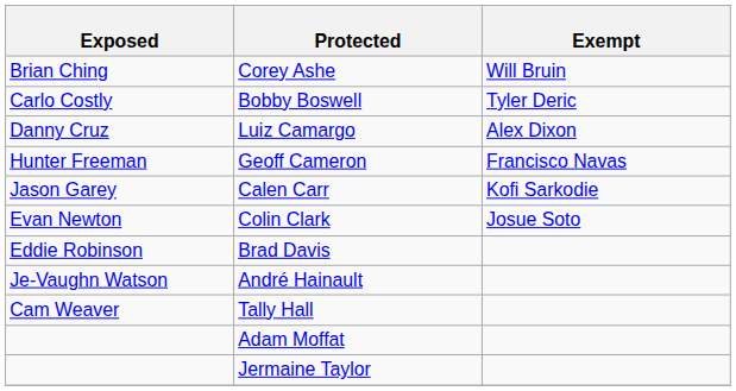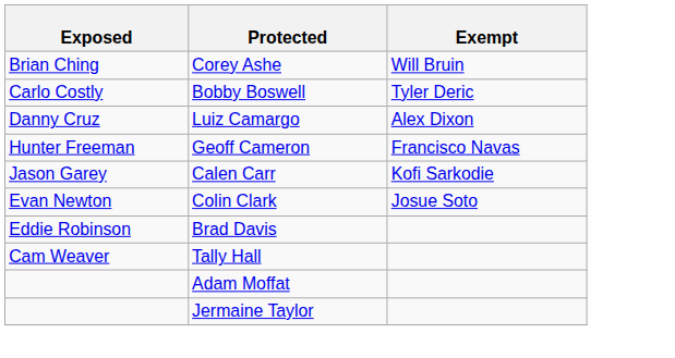- row: Je-Vaughn Watson | André Hainault
